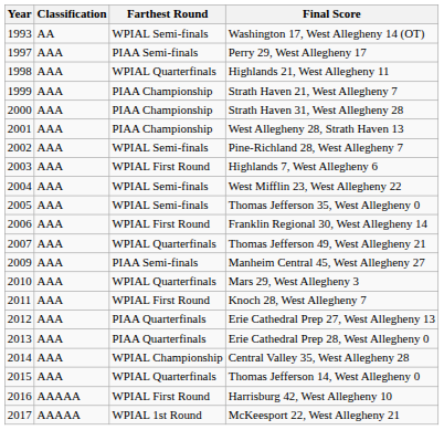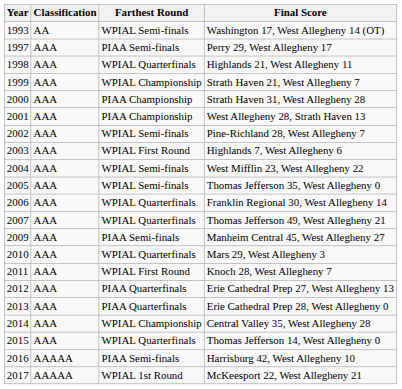Strath Haven 21, West Allegheny 7 | Farthest Round: PIAA Championship -> WPIAL Championship
Franklin Regional 30, West Allegheny 14 | Farthest Round: WPIAL First Round -> WPIAL Quarterfinals
Harrisburg 42, West Allegheny 10 | Farthest Round: WPIAL First Round -> PIAA Semi-finals
